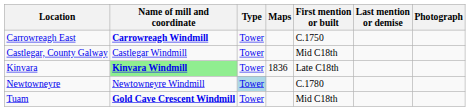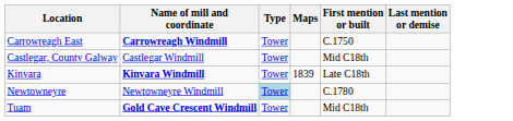- column: Photograph
Kinvara | Name of mill and coordinate: lightgreen background -> no background
Kinvara | Maps: 1836 -> 1839
